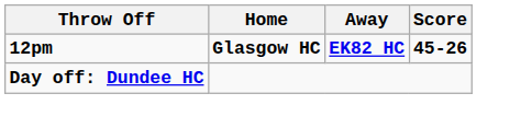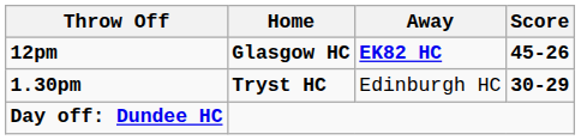+ row: 1.30pm | Tryst HC | Edinburgh HC | 30-29
